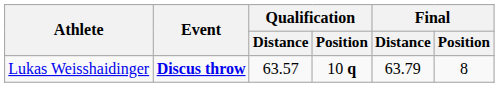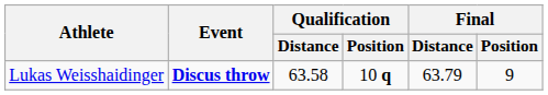Lukas Weisshaidinger | Qualification / Distance: 63.57 -> 63.58
Lukas Weisshaidinger | Final / Position: 8 -> 9
